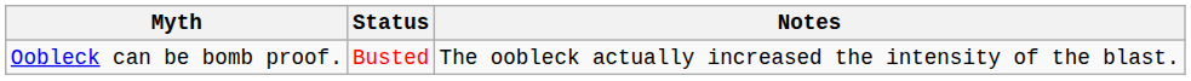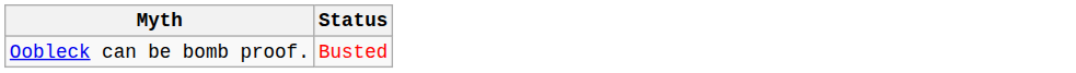- column: Notes | The oobleck actually increased the intensity of the blast.
